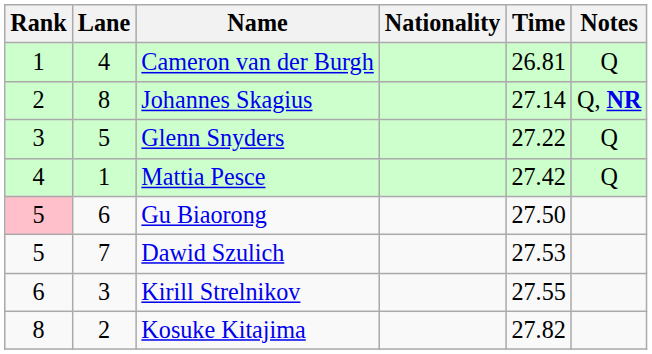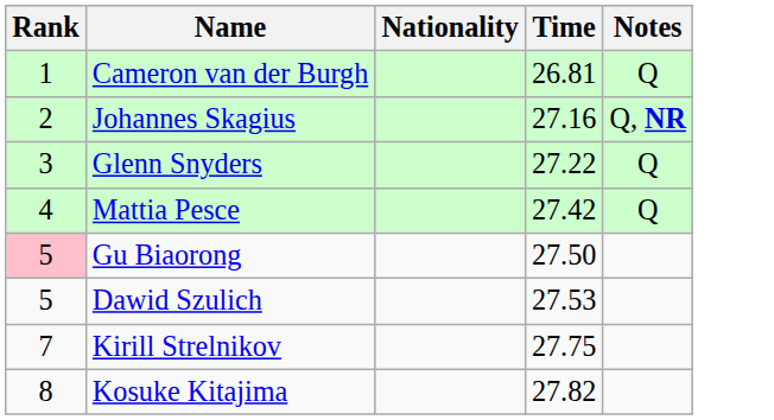- column: Lane | 4 | 8 | 5 | 1 | 6 | 7 | 3 | 2
Johannes Skagius | Time: 27.14 -> 27.16
Kirill Strelnikov | Rank: 6 -> 7
Kirill Strelnikov | Time: 27.55 -> 27.75
